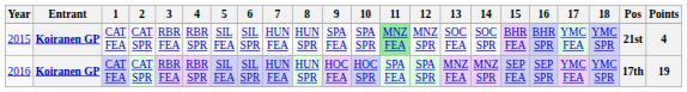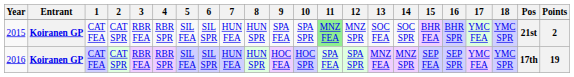2015 | Points: 4 -> 2
